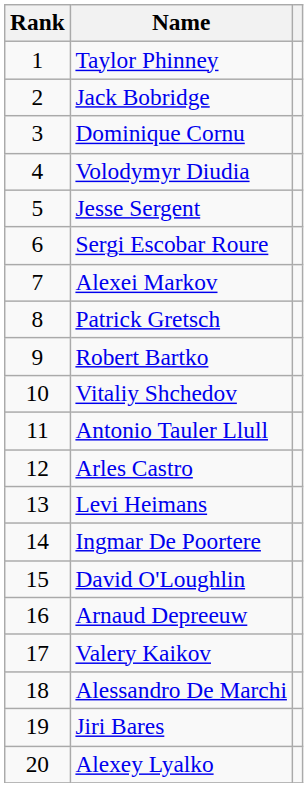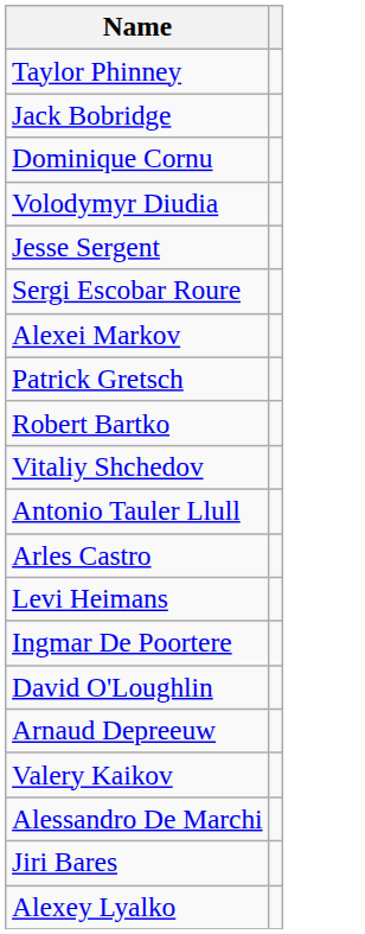- column: Rank | 1 | 2 | 3 | 4 | 5 | 6 | 7 | 8 | 9 | 10 | 11 | 12 | 13 | 14 | 15 | 16 | 17 | 18 | 19 | 20
